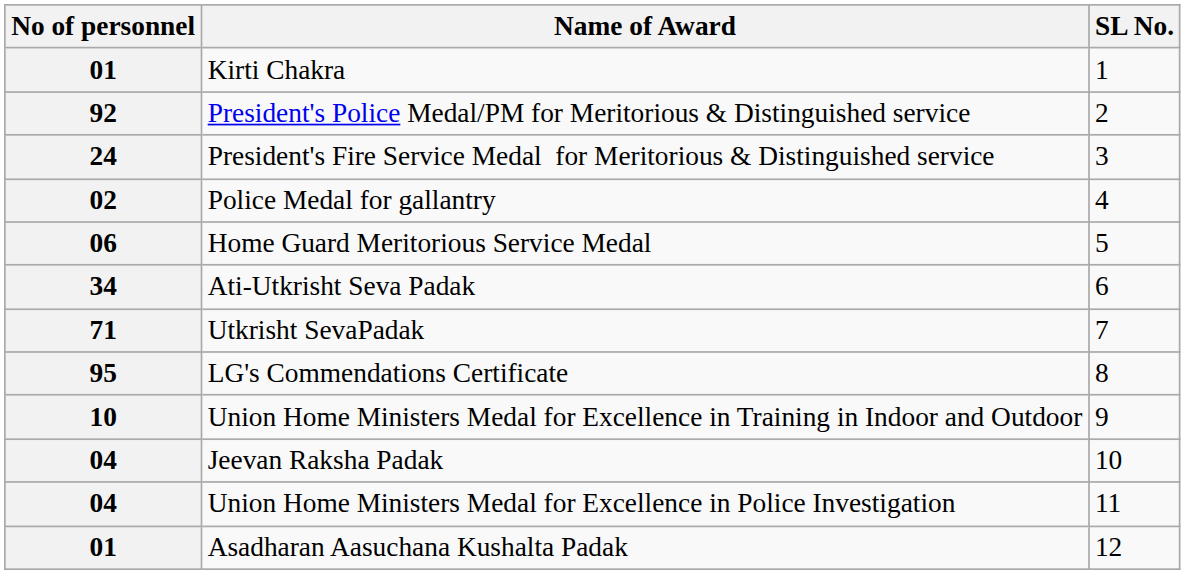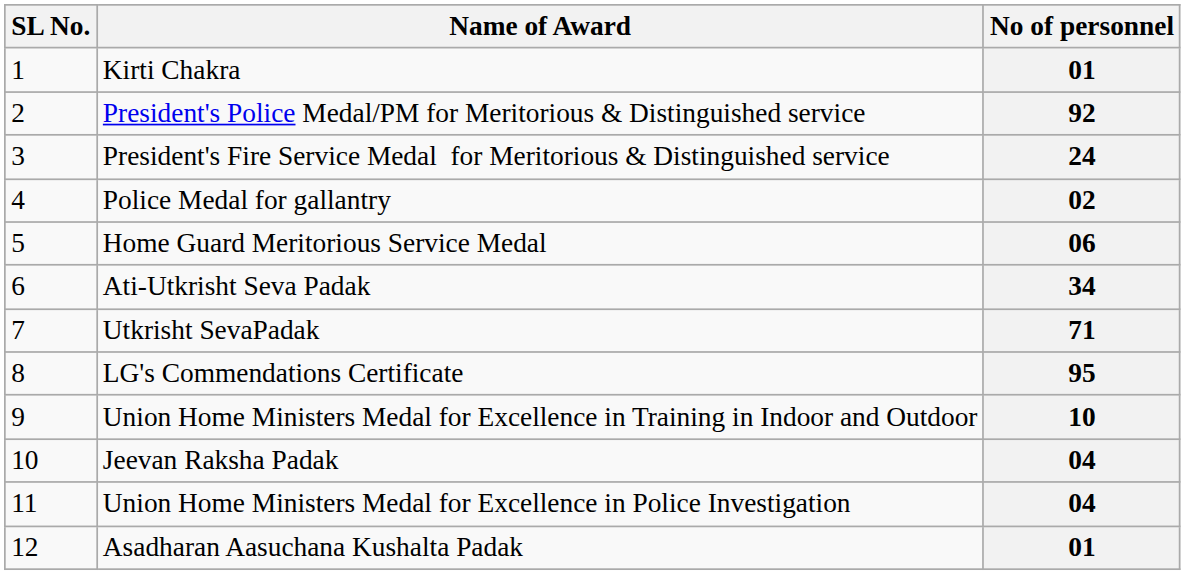columns swapped: SL No. <-> No of personnel
